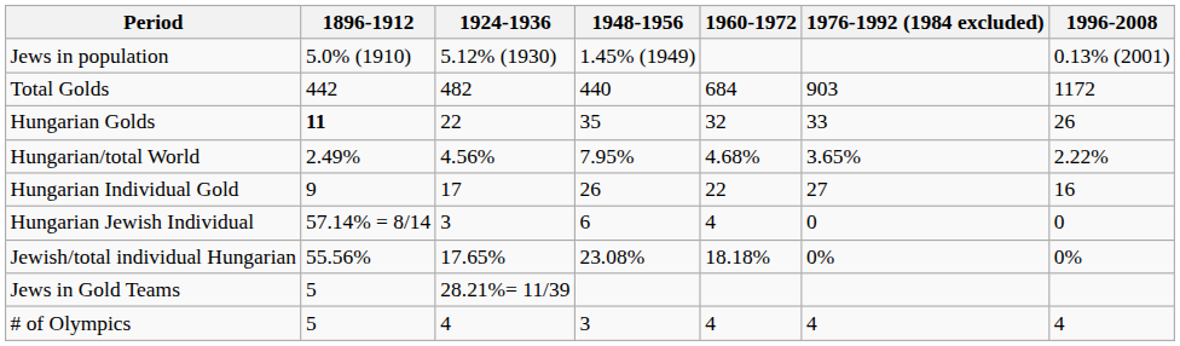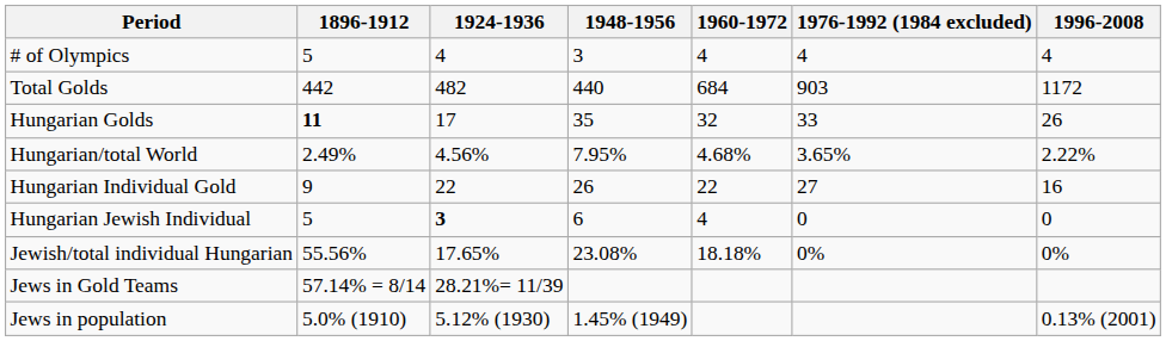rows swapped: # of Olympics <-> Jews in population
Hungarian Golds | 1924-1936: 22 -> 17
Hungarian Individual Gold | 1924-1936: 17 -> 22
Hungarian Jewish Individual | 1896-1912: 57.14% = 8/14 -> 5
Hungarian Jewish Individual | 1924-1936: normal -> bold
Jews in Gold Teams | 1896-1912: 5 -> 57.14% = 8/14
